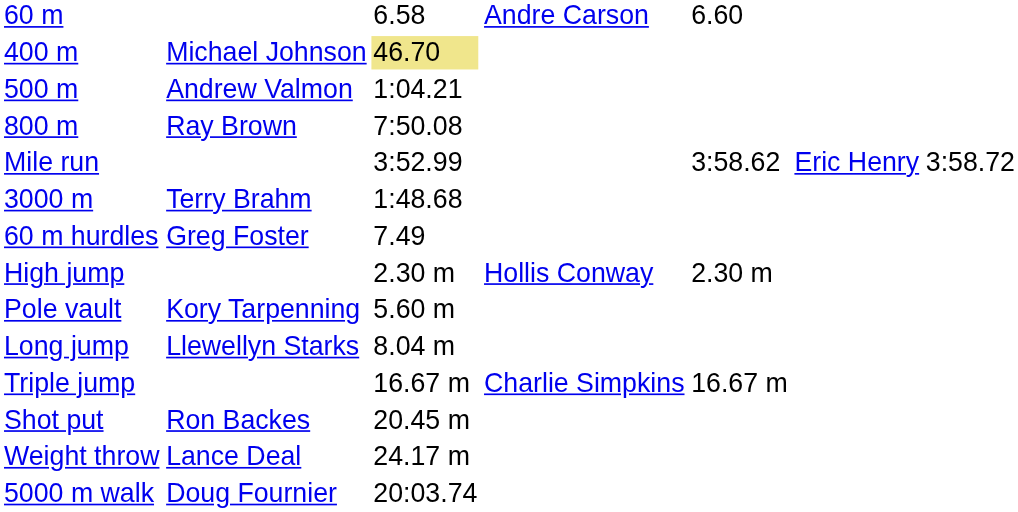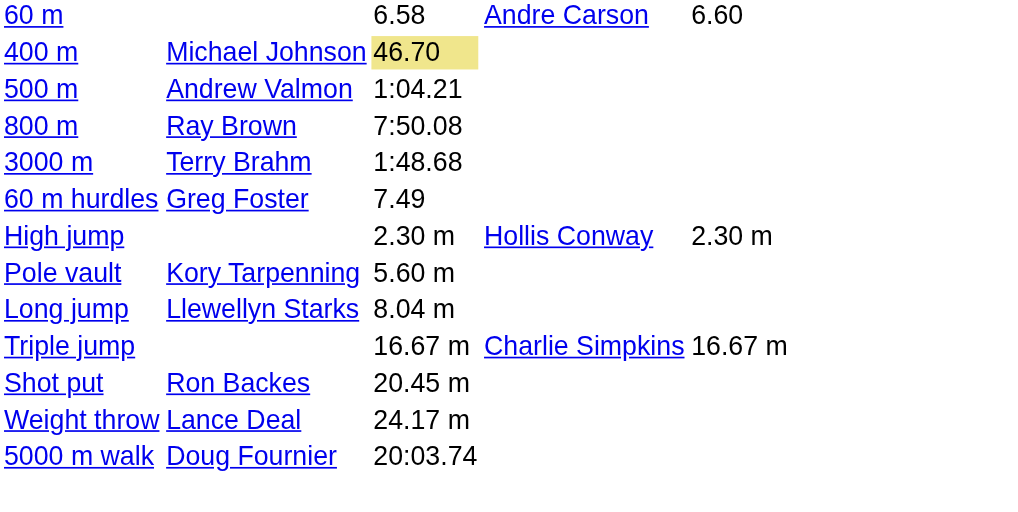- row: Mile run | 3:52.99 | 3:58.62 | Eric Henry | 3:58.72
